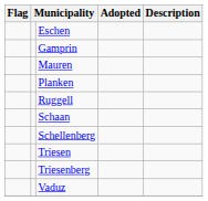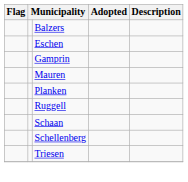+ row: Balzers
- row: Triesenberg
- row: Vaduz
